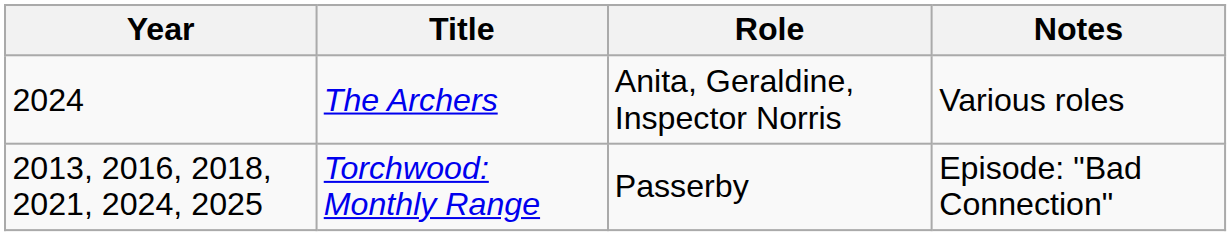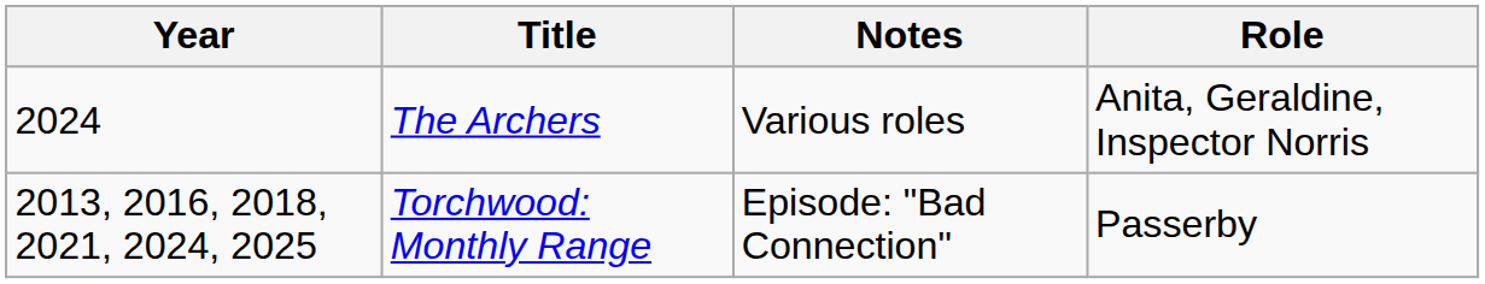columns swapped: Role <-> Notes
